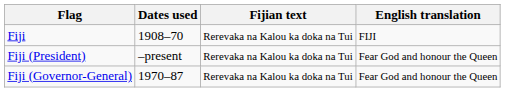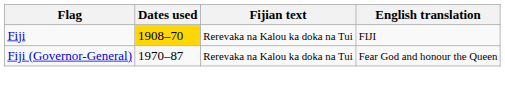Fiji | Dates used: no background -> gold background
- row: Fiji (President) | –present | Rerevaka na Kalou ka doka na Tui | Fear God and honour the Queen
